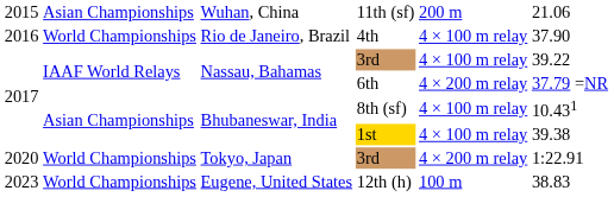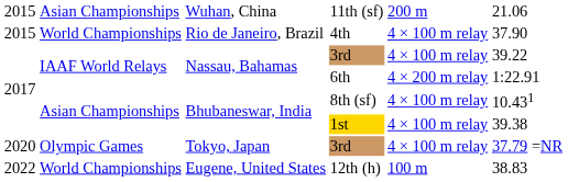4th | column 1: 2016 -> 2015
6th | column 6: 37.79 =NR -> 1:22.91
Tokyo, Japan / 3rd | column 2: World Championships -> Olympic Games
Tokyo, Japan / 3rd | column 5: 4 × 200 m relay -> 4 × 100 m relay
Tokyo, Japan / 3rd | column 6: 1:22.91 -> 37.79 =NR
12th (h) | column 1: 2023 -> 2022
